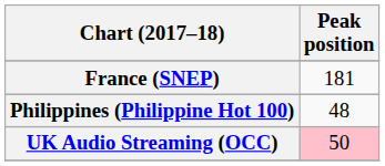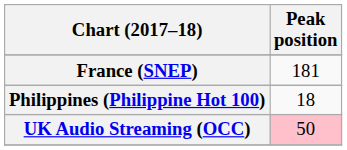Philippines (Philippine Hot 100) | Peak position: 48 -> 18
